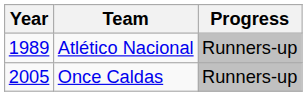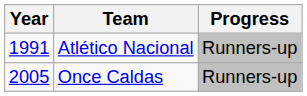Atlético Nacional | Year: 1989 -> 1991
